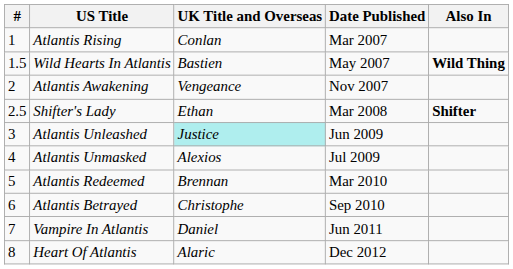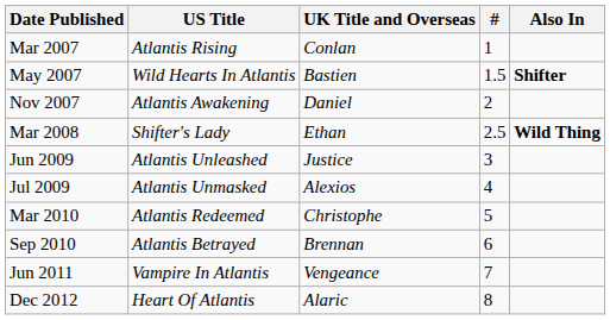columns swapped: # <-> Date Published
Wild Hearts In Atlantis | Also In: Wild Thing -> Shifter
Atlantis Awakening | UK Title and Overseas: Vengeance -> Daniel
Shifter's Lady | Also In: Shifter -> Wild Thing
Atlantis Unleashed | UK Title and Overseas: paleturquoise background -> no background
Atlantis Redeemed | UK Title and Overseas: Brennan -> Christophe
Atlantis Betrayed | UK Title and Overseas: Christophe -> Brennan
Vampire In Atlantis | UK Title and Overseas: Daniel -> Vengeance
